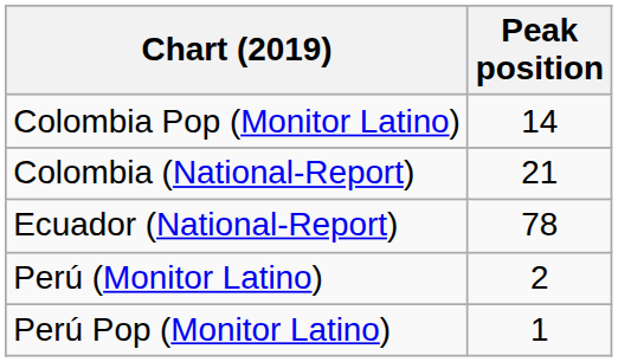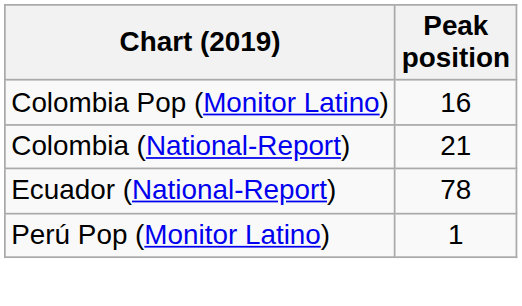Colombia Pop (Monitor Latino) | Peak position: 14 -> 16
- row: Perú (Monitor Latino) | 2
